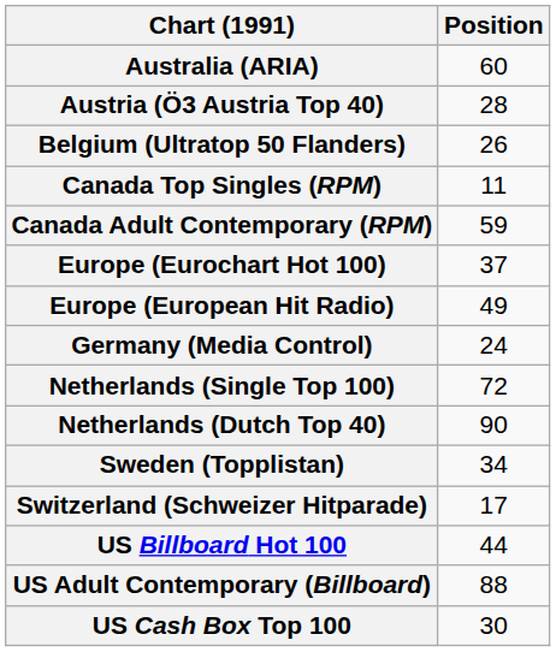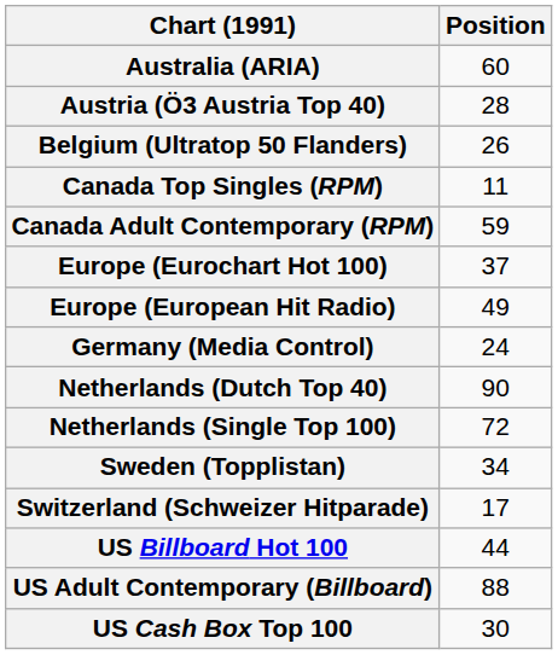rows swapped: Netherlands (Dutch Top 40) <-> Netherlands (Single Top 100)
